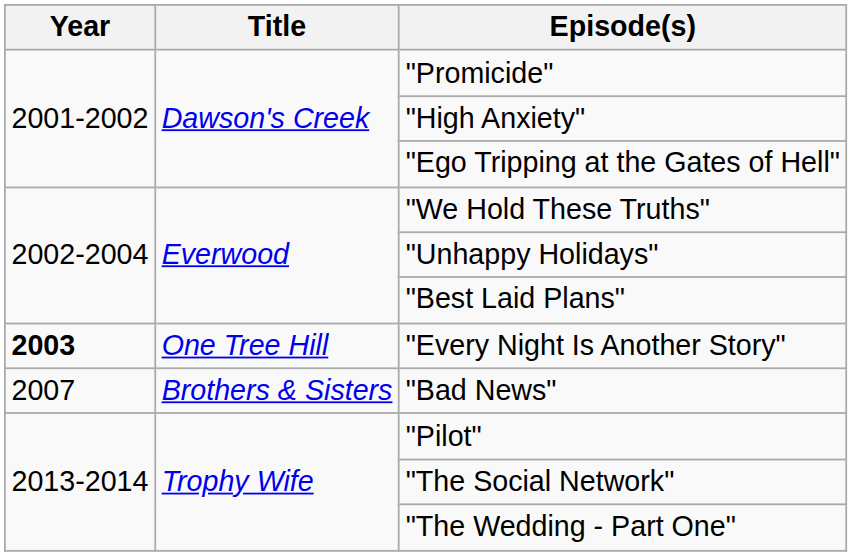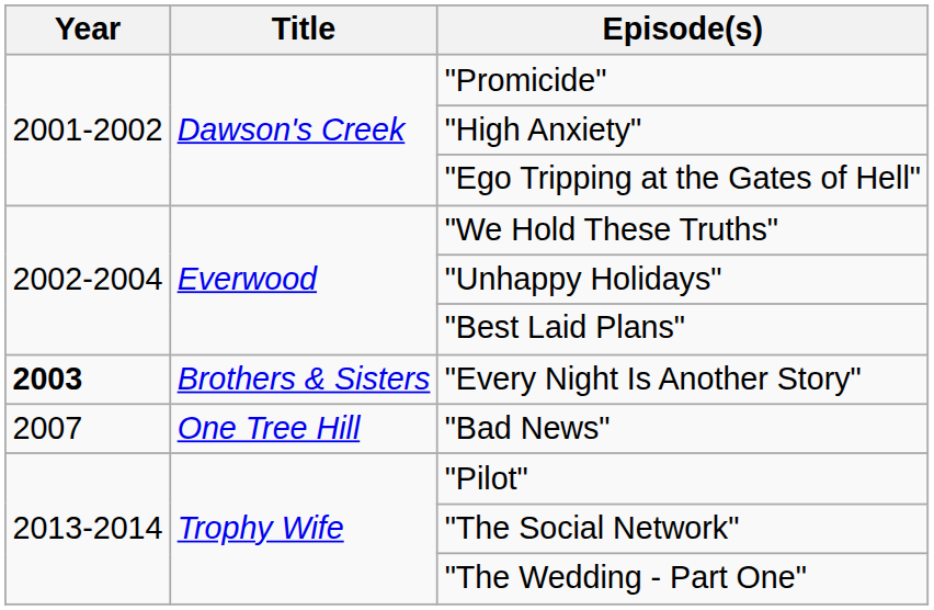"Every Night Is Another Story" | Title: One Tree Hill -> Brothers & Sisters
"Bad News" | Title: Brothers & Sisters -> One Tree Hill
